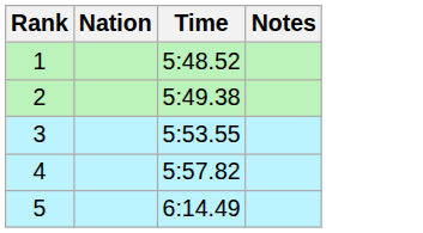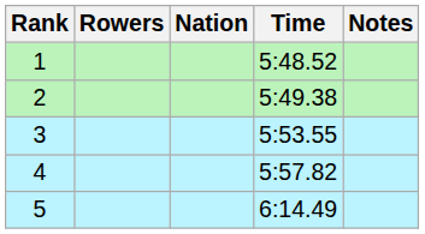+ column: Rowers
